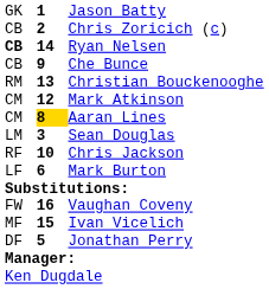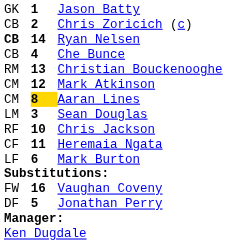Che Bunce | column 2: 9 -> 4
+ row: CF | 11 | Heremaia Ngata
- row: MF | 15 | Ivan Vicelich
